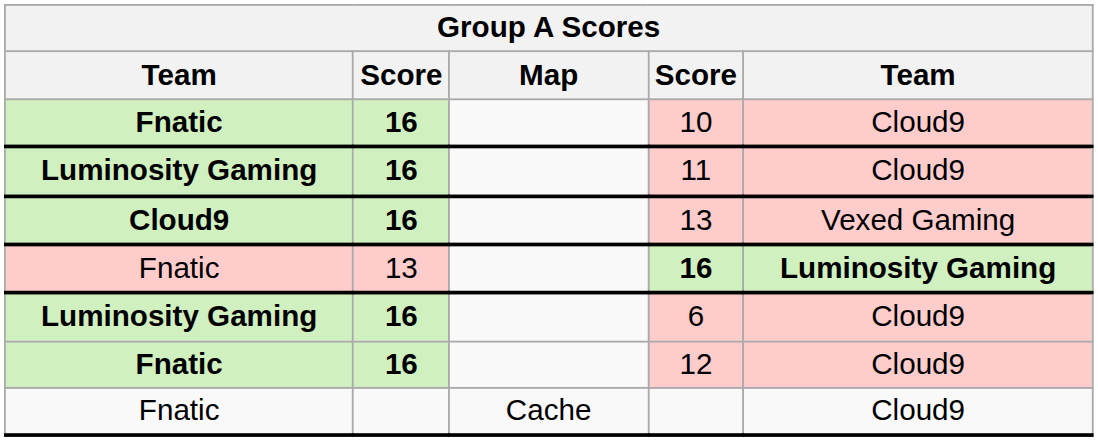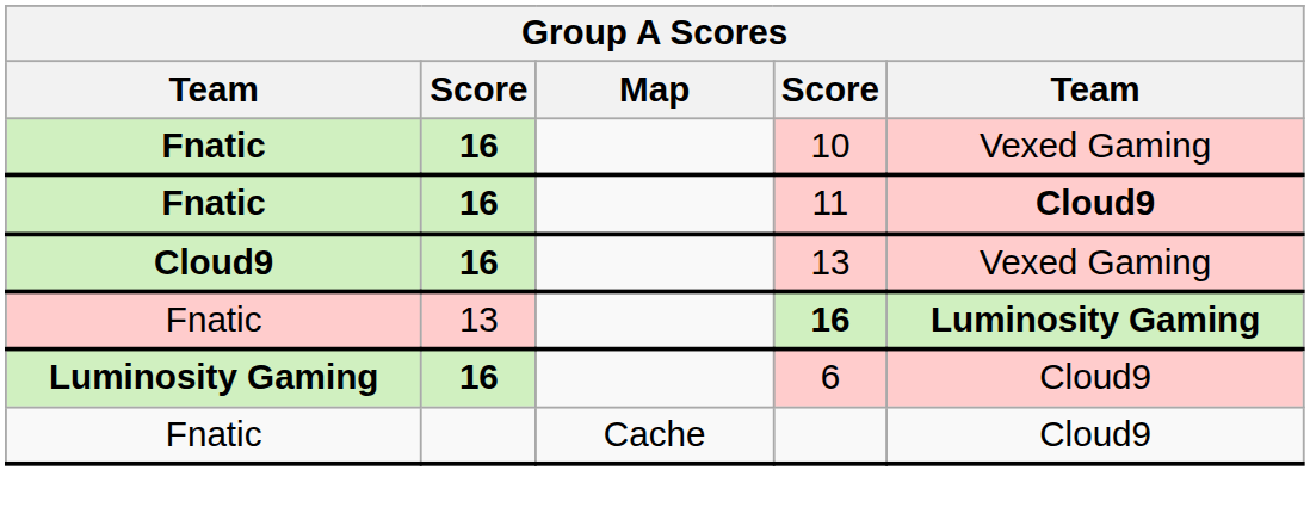10 | column 5: Cloud9 -> Vexed Gaming
11 | column 1: Luminosity Gaming -> Fnatic
11 | column 5: normal -> bold
- row: Fnatic | 16 | 12 | Cloud9
